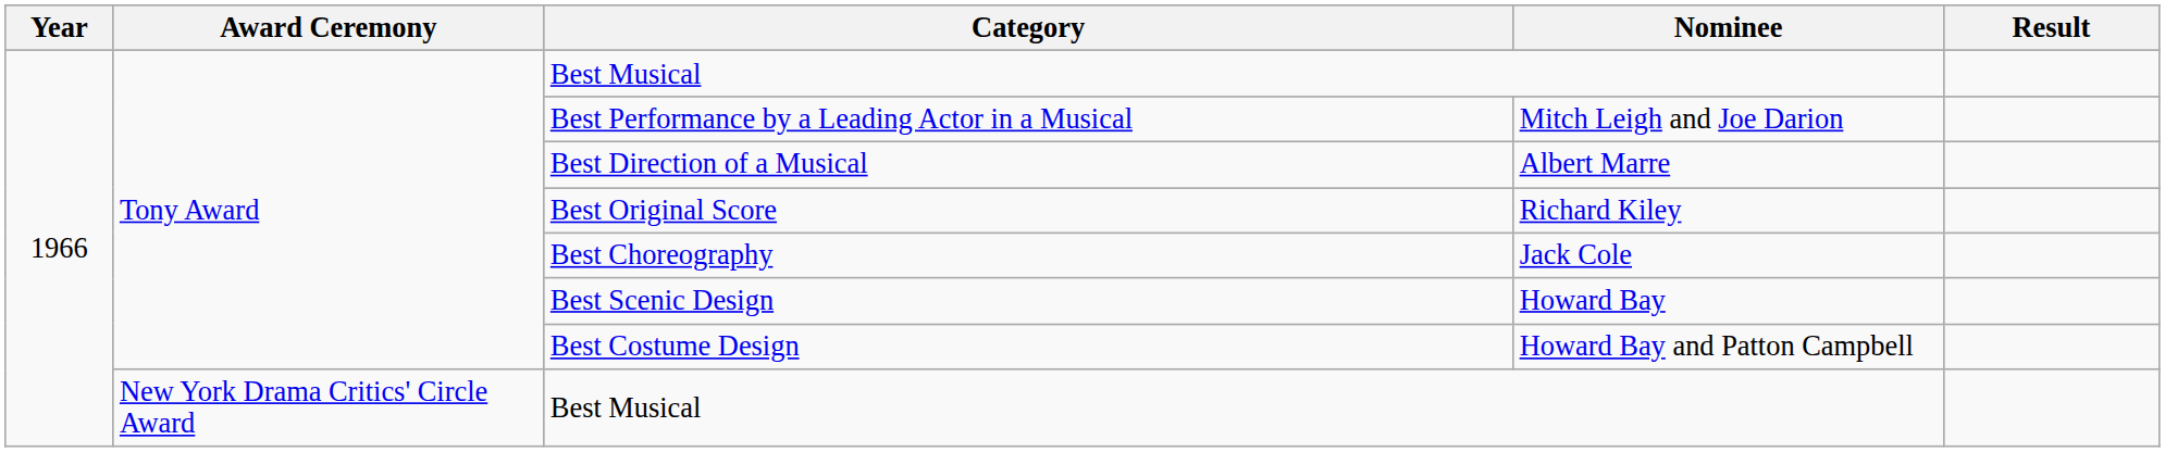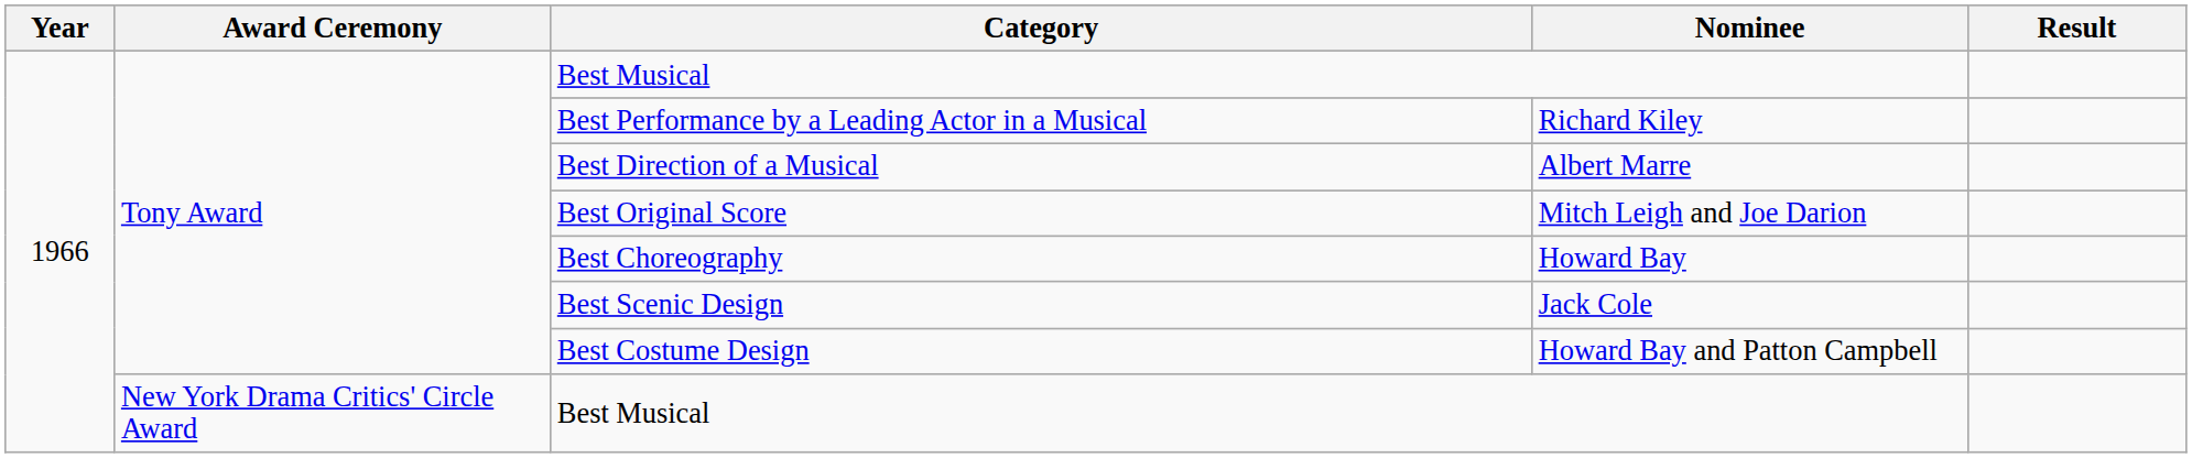Best Performance by a Leading Actor in a Musical | Nominee: Mitch Leigh and Joe Darion -> Richard Kiley
Best Original Score | Nominee: Richard Kiley -> Mitch Leigh and Joe Darion
Best Choreography | Nominee: Jack Cole -> Howard Bay
Best Scenic Design | Nominee: Howard Bay -> Jack Cole
